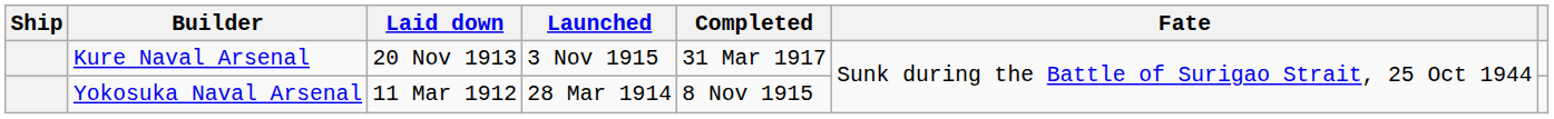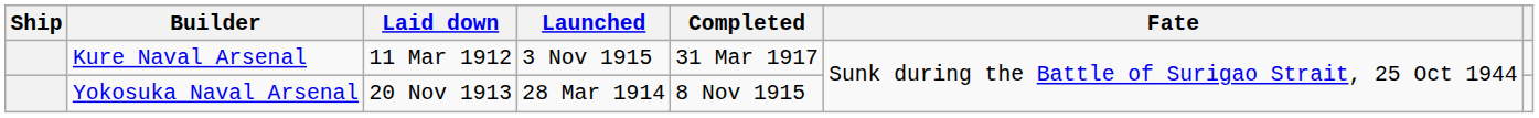Kure Naval Arsenal | Laid down: 20 Nov 1913 -> 11 Mar 1912
Yokosuka Naval Arsenal | Laid down: 11 Mar 1912 -> 20 Nov 1913
